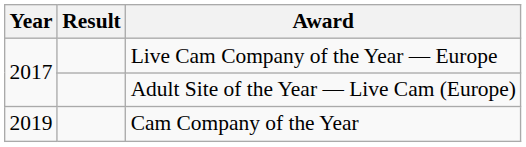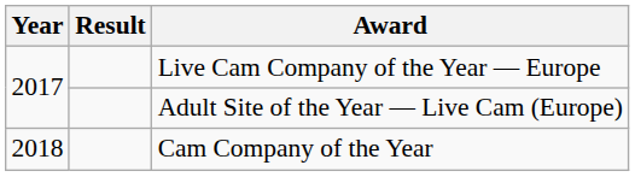Cam Company of the Year | Year: 2019 -> 2018
